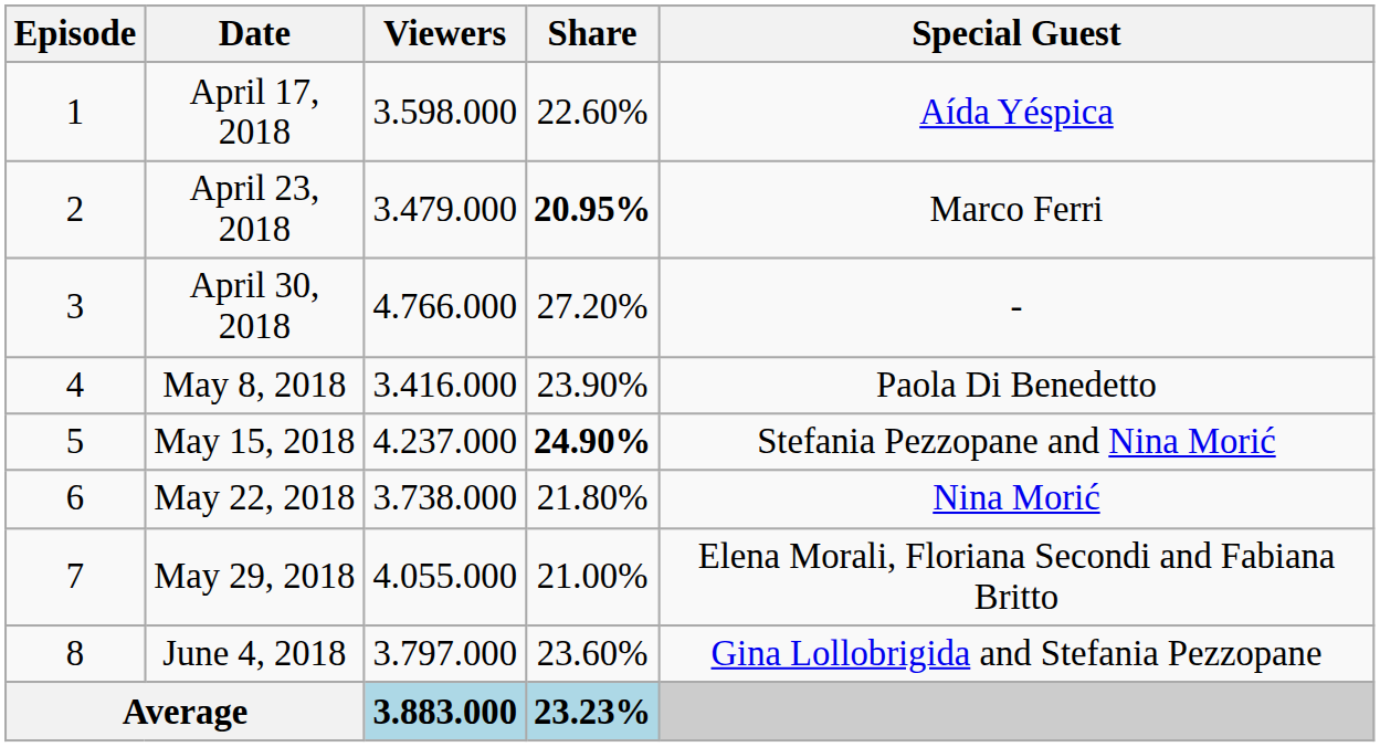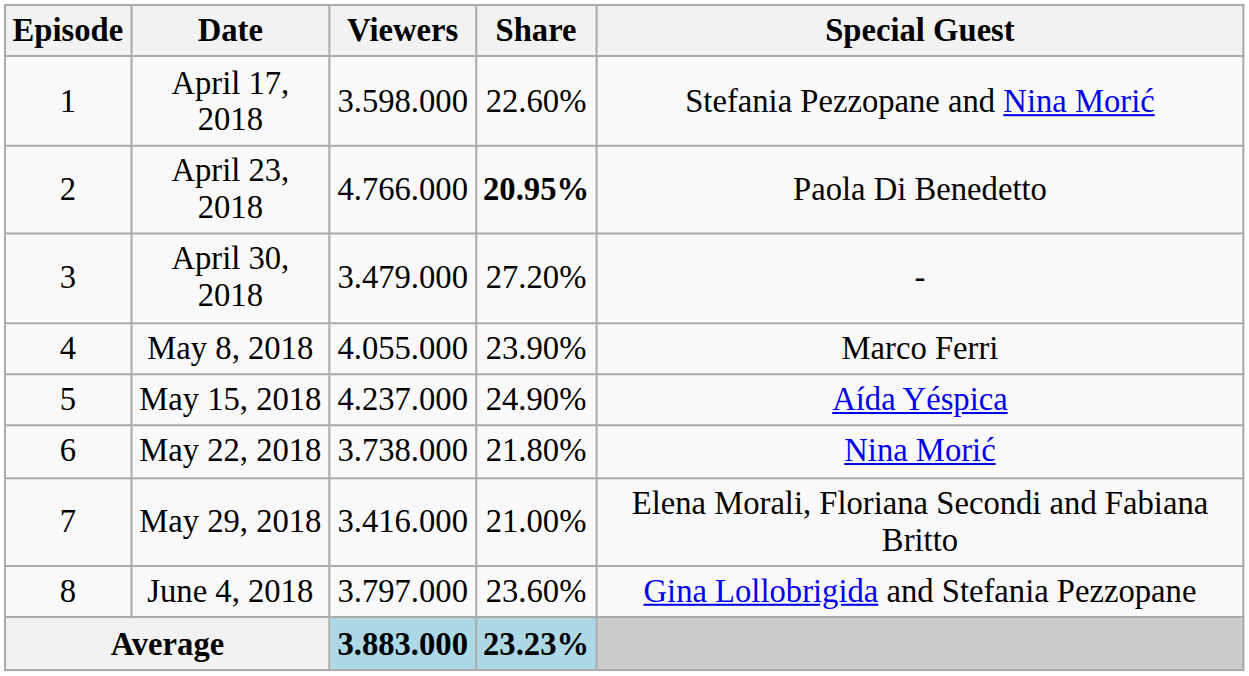April 17, 2018 | Special Guest: Aída Yéspica -> Stefania Pezzopane and Nina Morić
April 23, 2018 | Viewers: 3.479.000 -> 4.766.000
April 23, 2018 | Special Guest: Marco Ferri -> Paola Di Benedetto
April 30, 2018 | Viewers: 4.766.000 -> 3.479.000
May 8, 2018 | Viewers: 3.416.000 -> 4.055.000
May 8, 2018 | Special Guest: Paola Di Benedetto -> Marco Ferri
May 15, 2018 | Share: bold -> normal
May 15, 2018 | Special Guest: Stefania Pezzopane and Nina Morić -> Aída Yéspica
May 29, 2018 | Viewers: 4.055.000 -> 3.416.000
